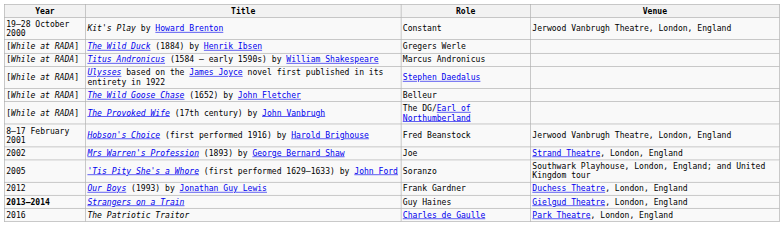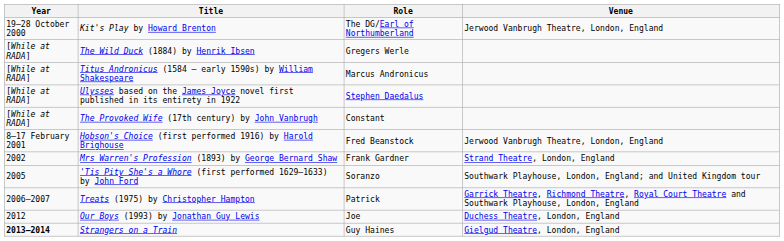Kit's Play by Howard Brenton | Role: Constant -> The DG/Earl of Northumberland
- row: [While at RADA] | The Wild Goose Chase (1652) by John Fletcher | Belleur
The Provoked Wife (17th century) by John Vanbrugh | Role: The DG/Earl of Northumberland -> Constant
Mrs Warren's Profession (1893) by George Bernard Shaw | Role: Joe -> Frank Gardner
+ row: 2006–2007 | Treats (1975) by Christopher Hampton | Patrick | Garrick Theatre, Richmond Theatre, Royal Court Theatre and Southwark Playhouse, London, England
Our Boys (1993) by Jonathan Guy Lewis | Role: Frank Gardner -> Joe
- row: 2016 | The Patriotic Traitor | Charles de Gaulle | Park Theatre, London, England
